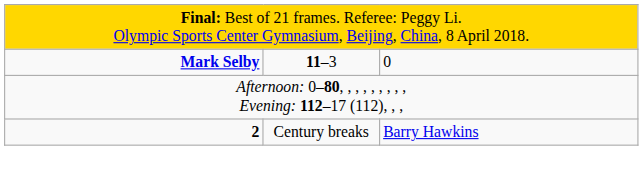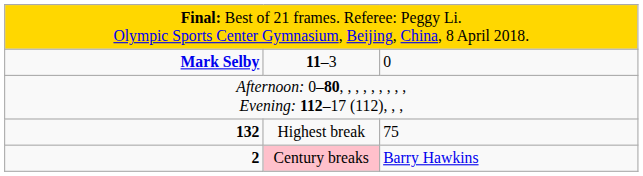+ row: 132 | Highest break | 75
2 | column 2: no background -> pink background
